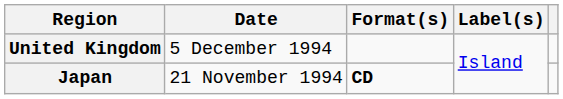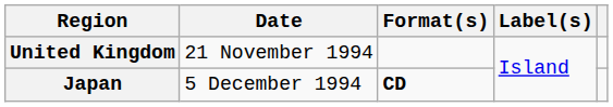United Kingdom | Date: 5 December 1994 -> 21 November 1994
Japan | Date: 21 November 1994 -> 5 December 1994
